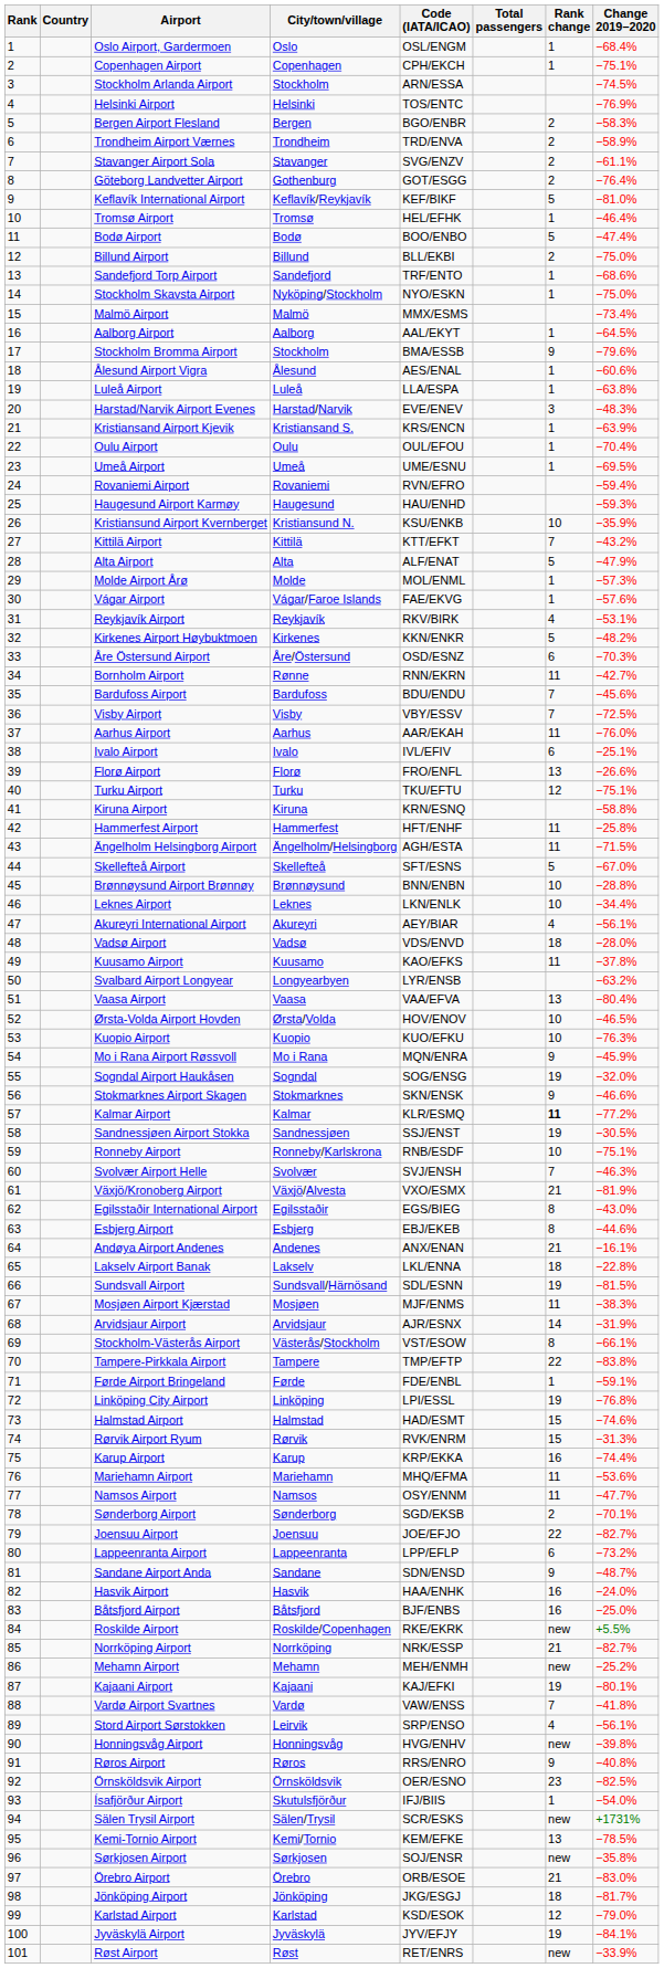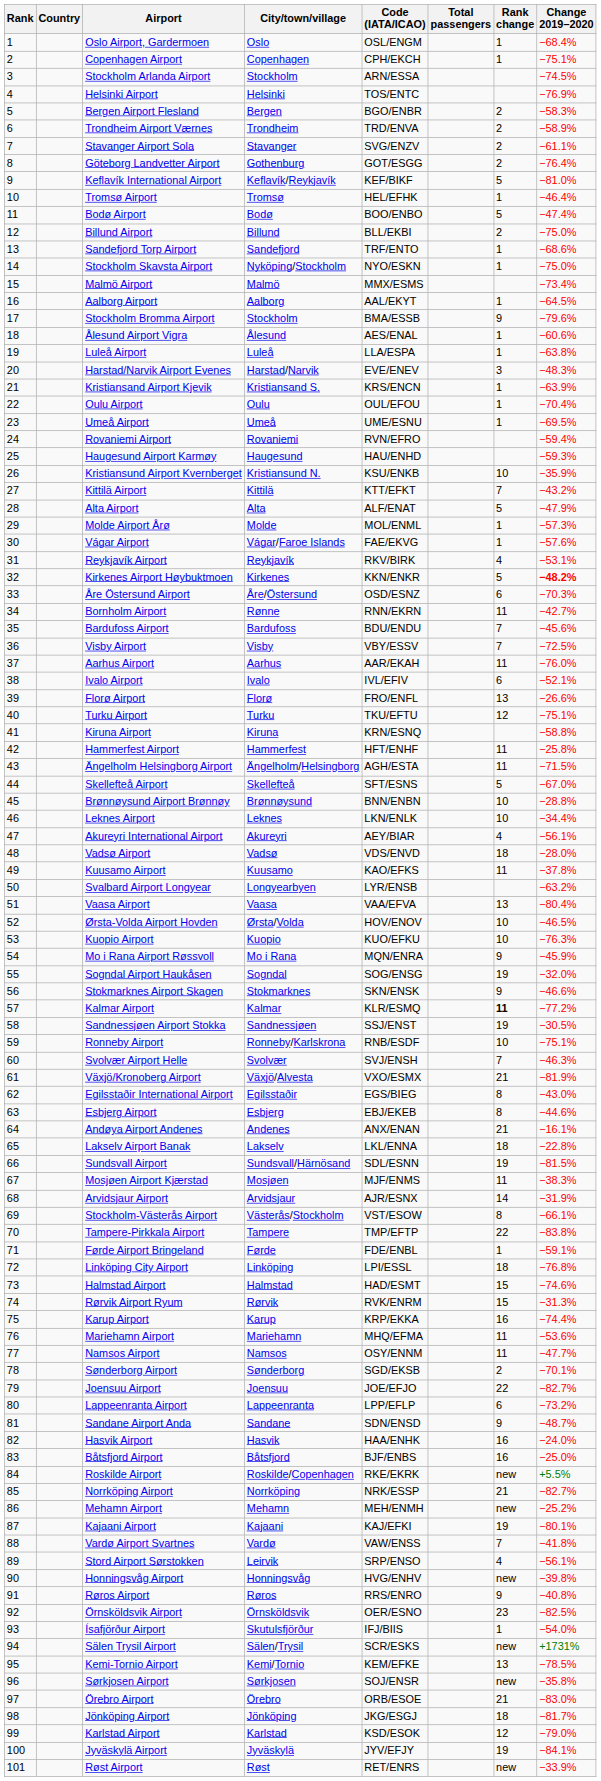Kirkenes Airport Høybuktmoen | Change 2019–2020: normal -> bold
Ivalo Airport | Change 2019–2020: −25.1% -> −52.1%
Linköping City Airport | Rank change: 19 -> 18
